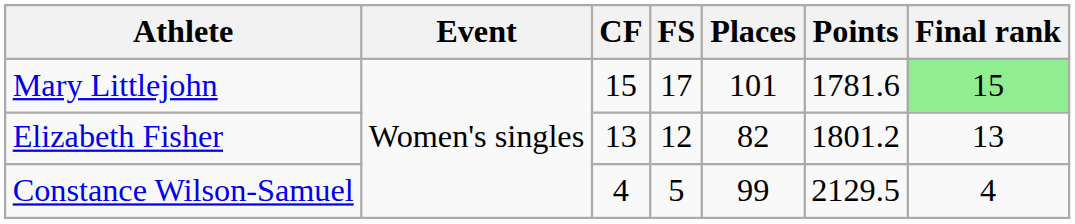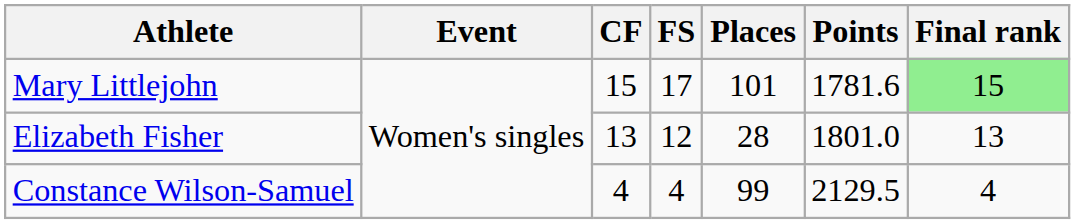Elizabeth Fisher | Places: 82 -> 28
Elizabeth Fisher | Points: 1801.2 -> 1801.0
Constance Wilson-Samuel | FS: 5 -> 4
